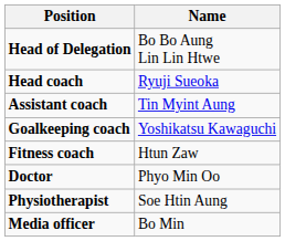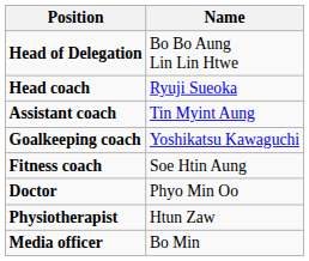Fitness coach | Name: Htun Zaw -> Soe Htin Aung
Physiotherapist | Name: Soe Htin Aung -> Htun Zaw
